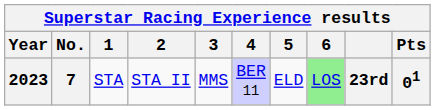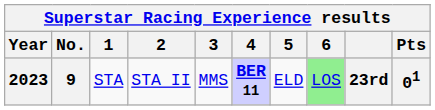2023 | No.: 7 -> 9
2023 | 4: normal -> bold
